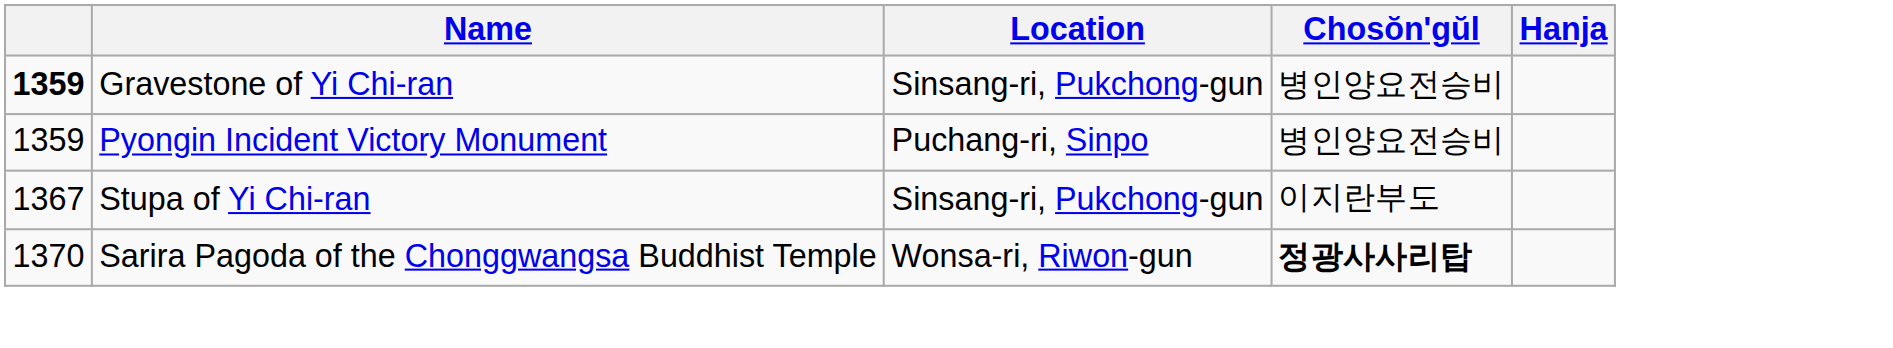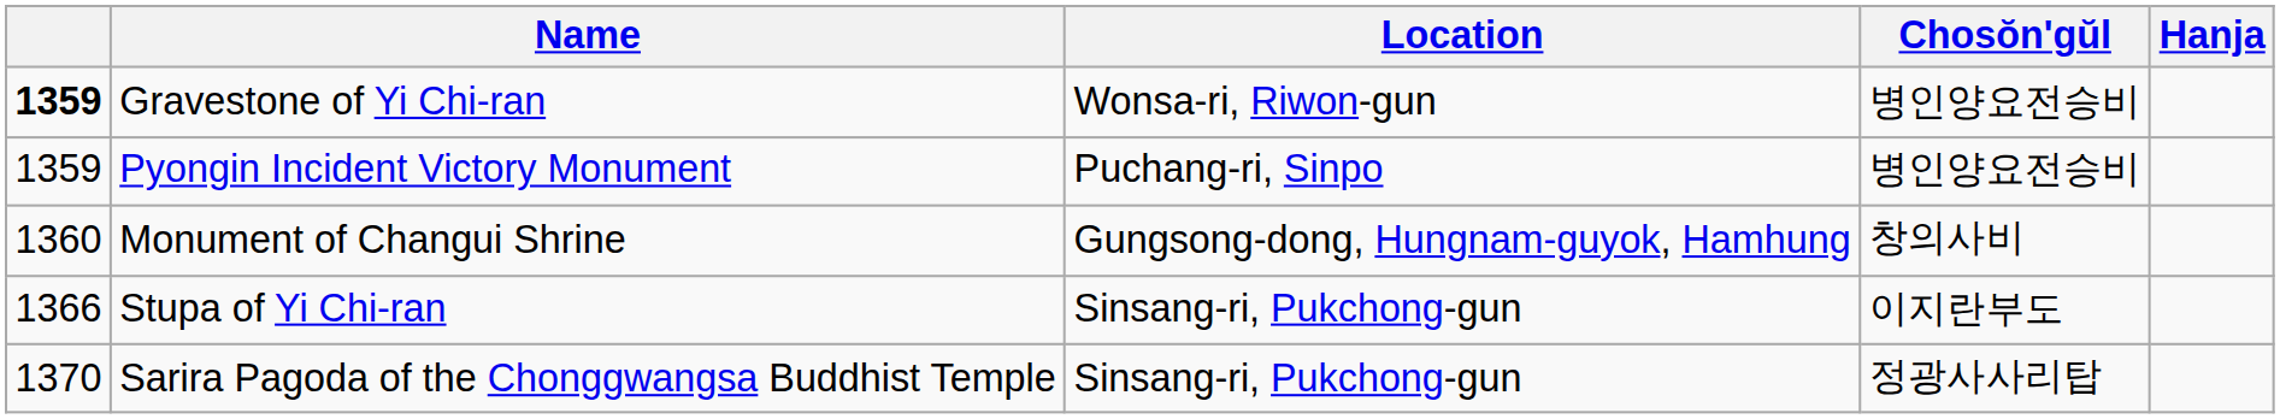Gravestone of Yi Chi-ran | Location: Sinsang-ri, Pukchong-gun -> Wonsa-ri, Riwon-gun
+ row: 1360 | Monument of Changui Shrine | Gungsong-dong, Hungnam-guyok, Hamhung | 창의사비
Stupa of Yi Chi-ran | column 1: 1367 -> 1366
Sarira Pagoda of the Chonggwangsa Buddhist Temple | Location: Wonsa-ri, Riwon-gun -> Sinsang-ri, Pukchong-gun
Sarira Pagoda of the Chonggwangsa Buddhist Temple | Chosŏn'gŭl: bold -> normal
